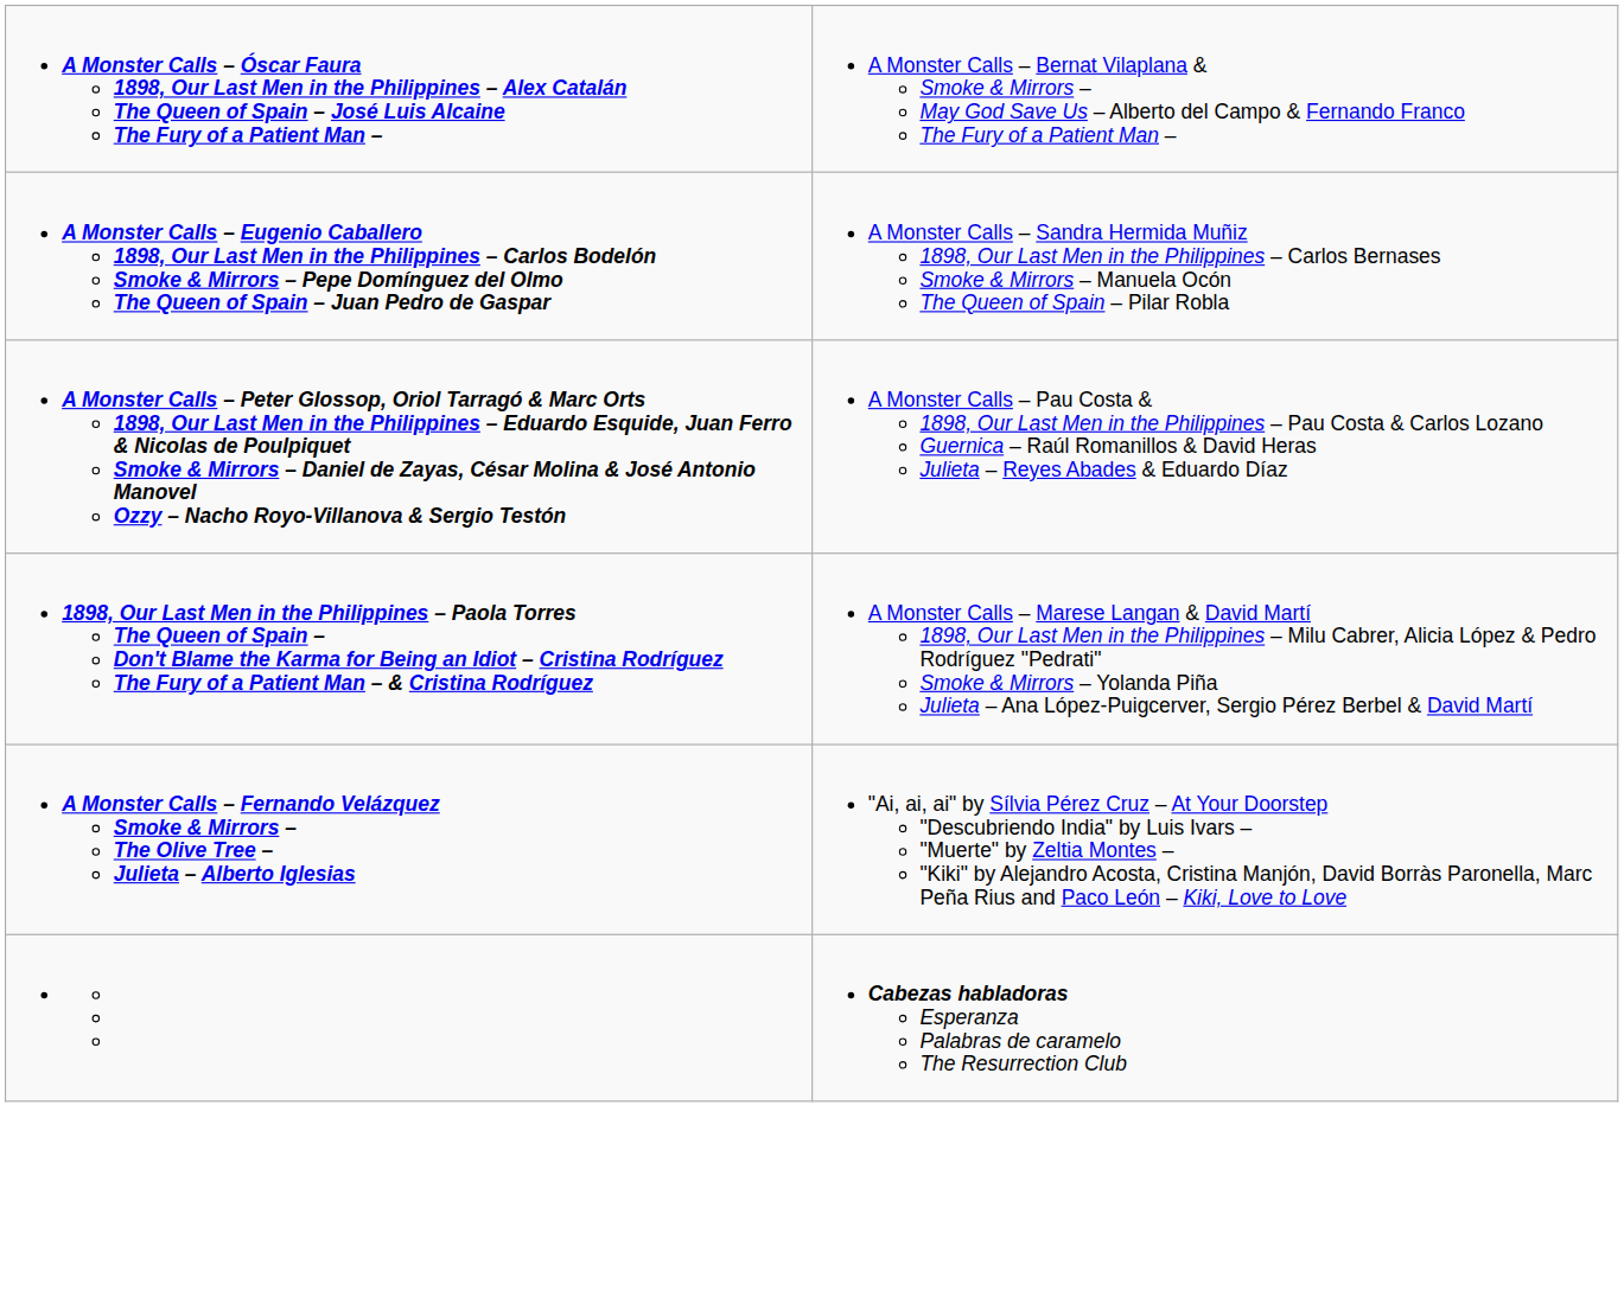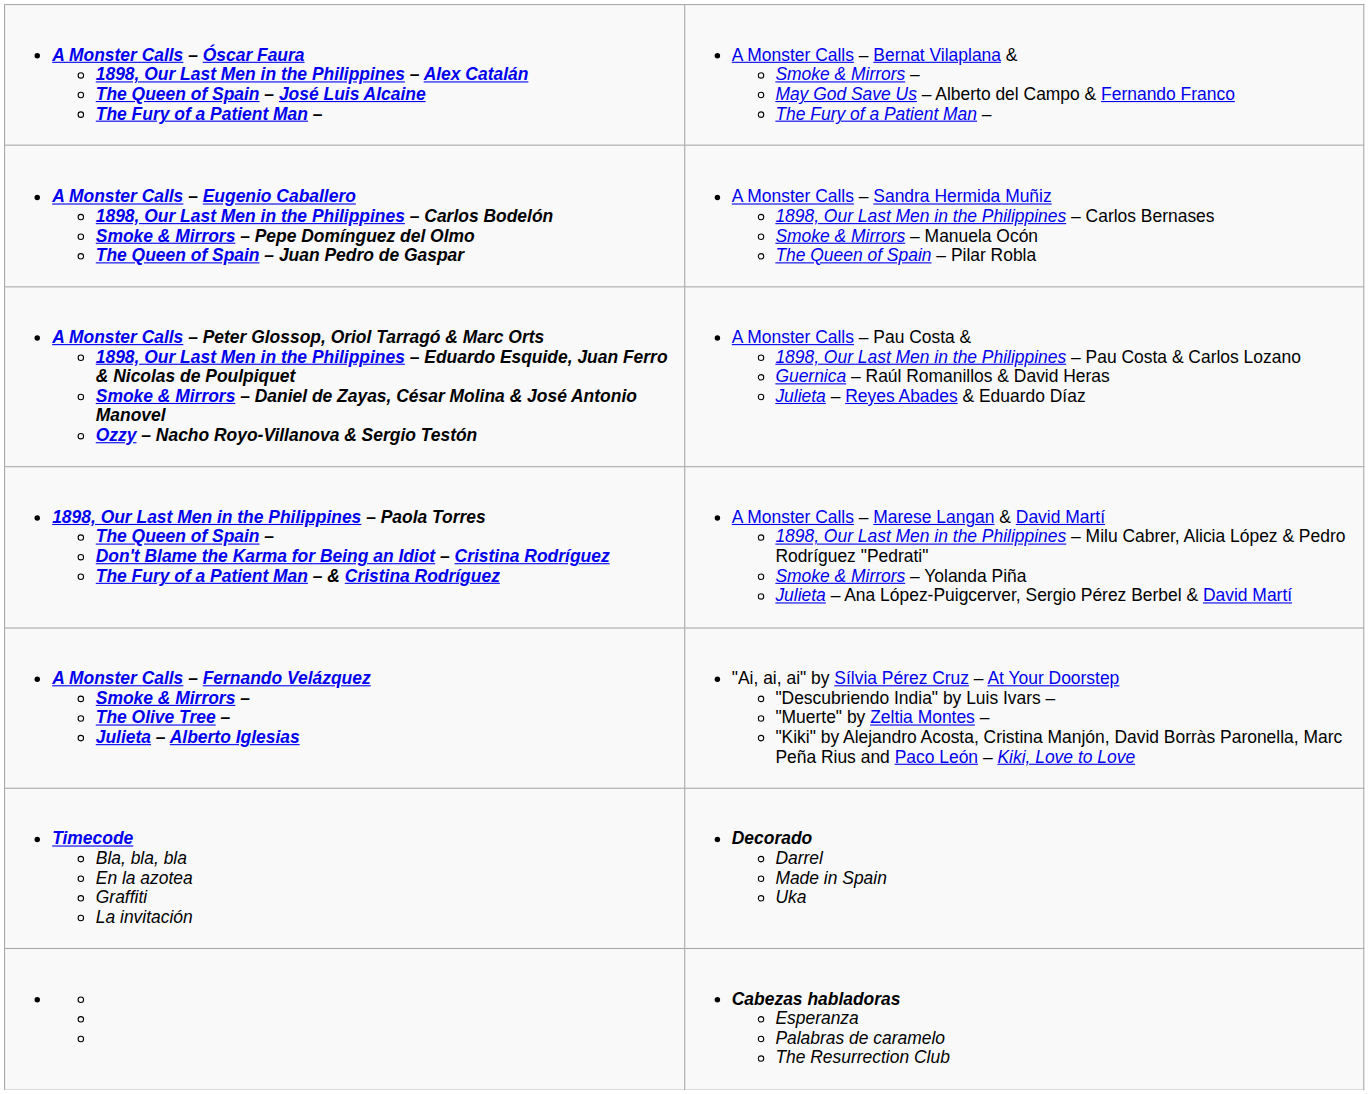+ row: Timecode Bla, bla, bla En la azotea Graffiti La invitación | Decorado Darrel Made in Spain Uka
